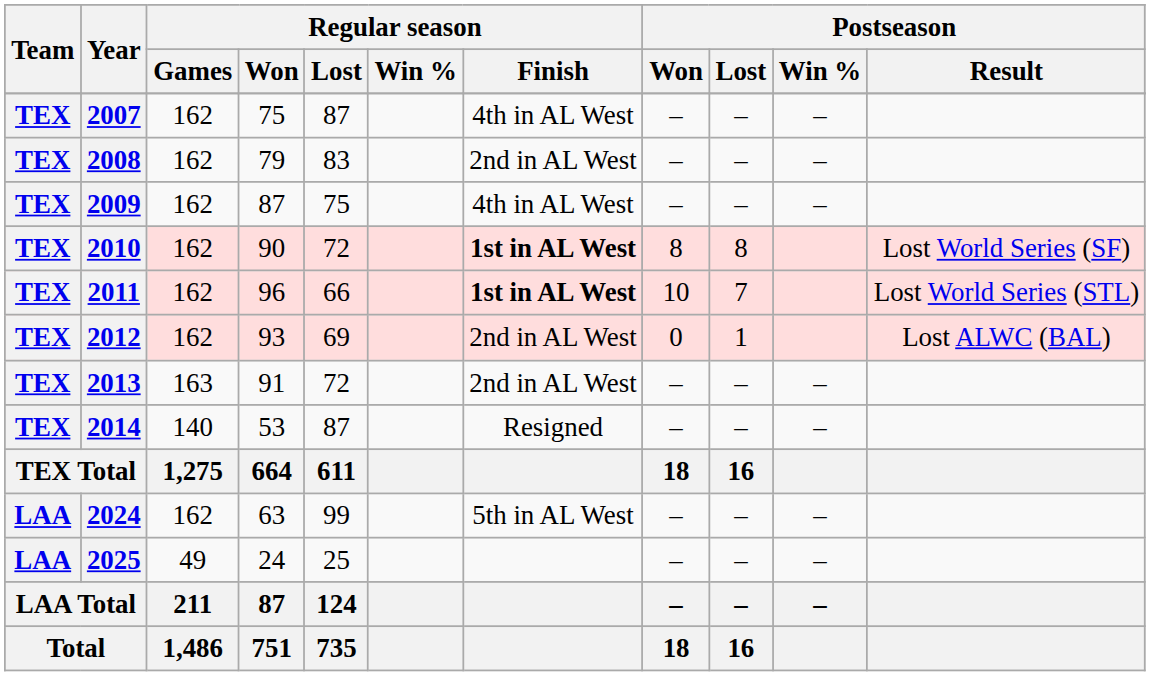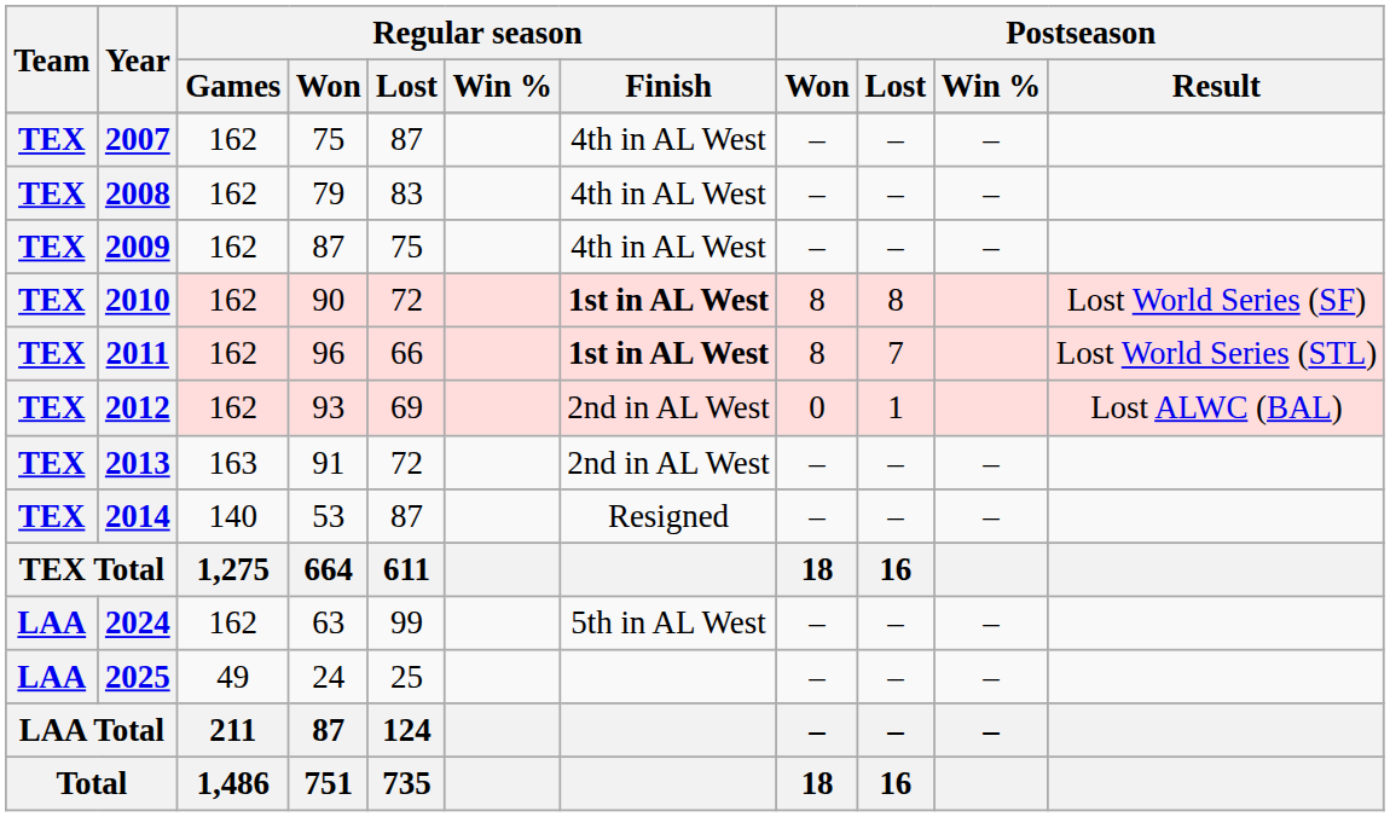2008 | Regular season / Finish: 2nd in AL West -> 4th in AL West
2011 | Postseason / Won: 10 -> 8
